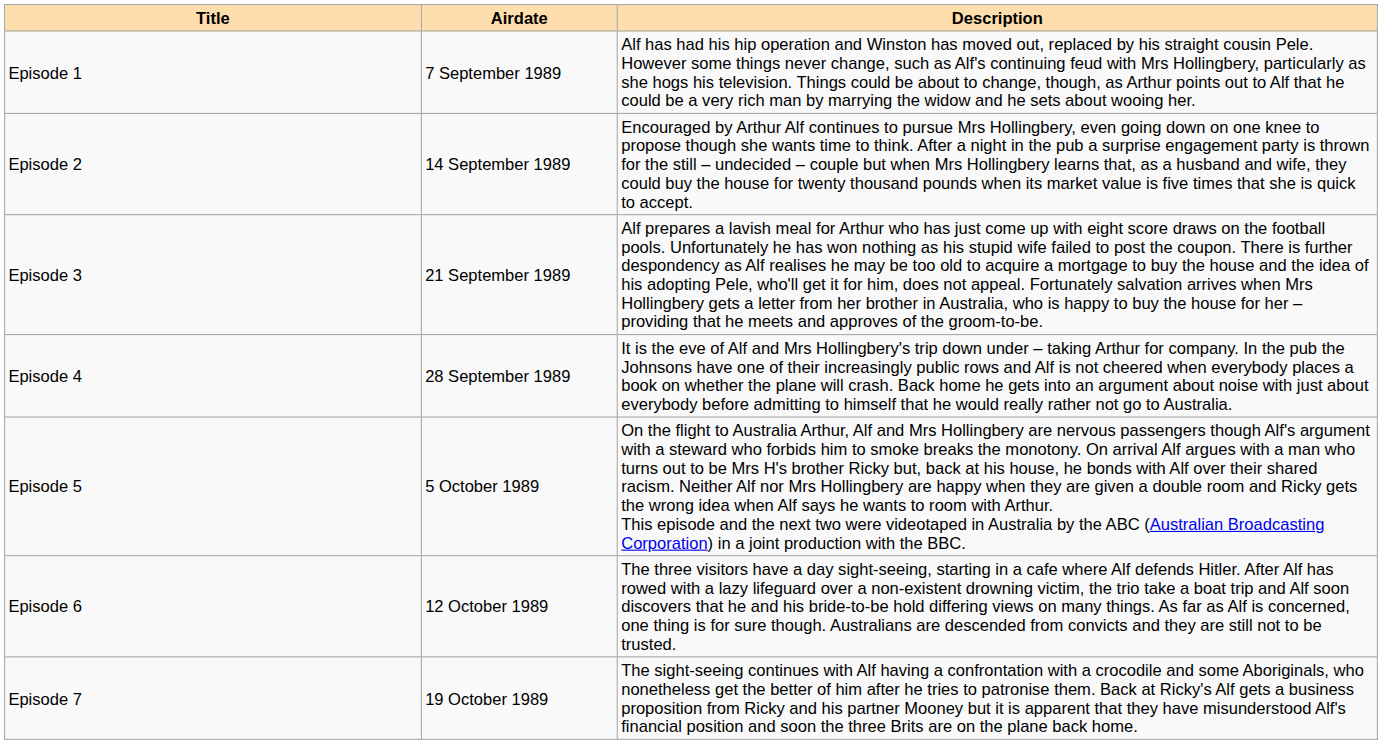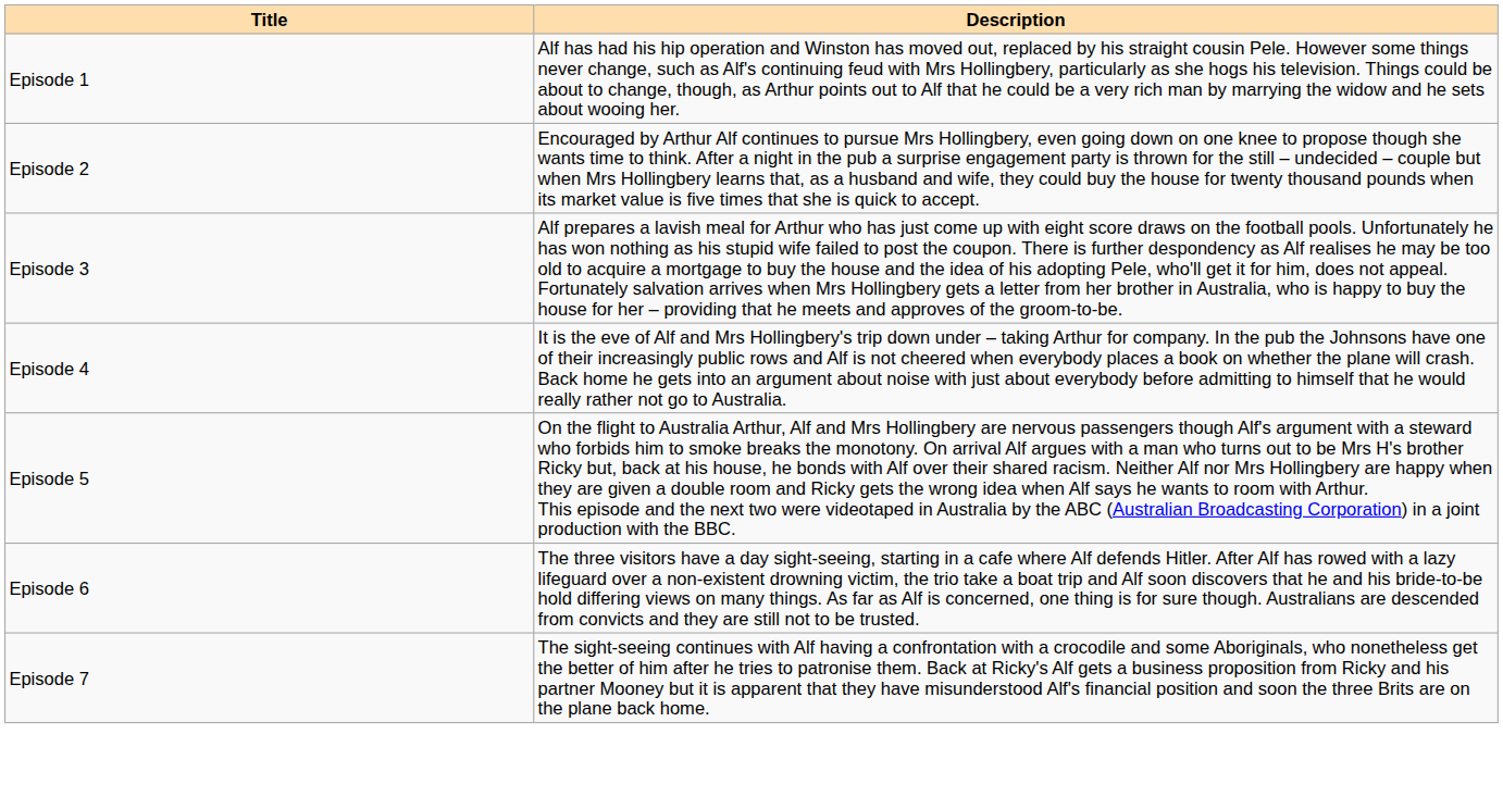- column: Airdate | 7 September 1989 | 14 September 1989 | 21 September 1989 | 28 September 1989 | 5 October 1989 | 12 October 1989 | 19 October 1989
